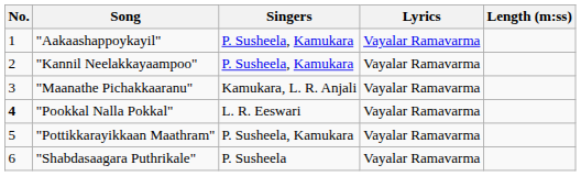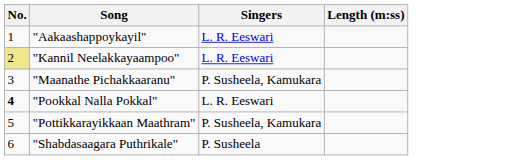- column: Lyrics | Vayalar Ramavarma | Vayalar Ramavarma | Vayalar Ramavarma | Vayalar Ramavarma | Vayalar Ramavarma | Vayalar Ramavarma
"Aakaashappoykayil" | Singers: P. Susheela, Kamukara -> L. R. Eeswari
"Kannil Neelakkayaampoo" | No.: no background -> khaki background
"Kannil Neelakkayaampoo" | Singers: P. Susheela, Kamukara -> L. R. Eeswari
"Maanathe Pichakkaaranu" | Singers: Kamukara, L. R. Anjali -> P. Susheela, Kamukara
